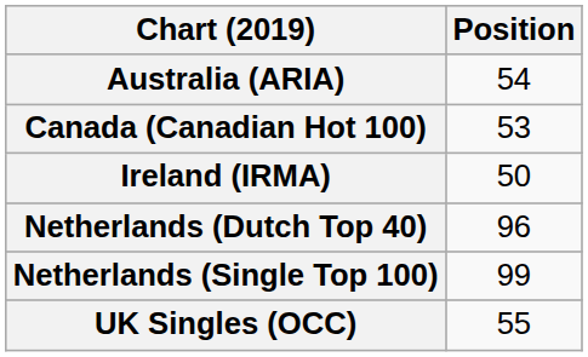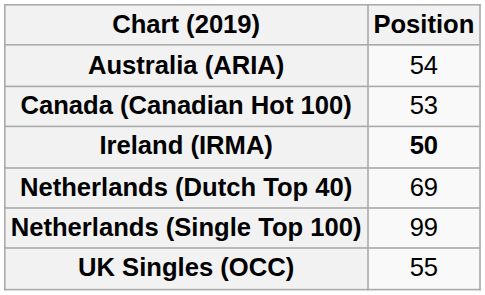Ireland (IRMA) | Position: normal -> bold
Netherlands (Dutch Top 40) | Position: 96 -> 69
